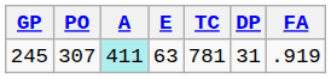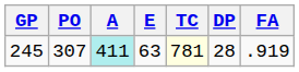245 | TC: no background -> lightyellow background
245 | DP: 31 -> 28
